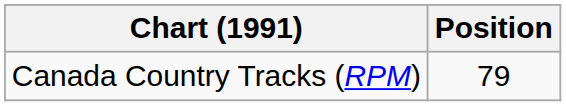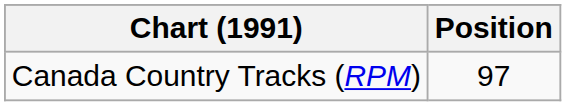Canada Country Tracks (RPM) | Position: 79 -> 97
